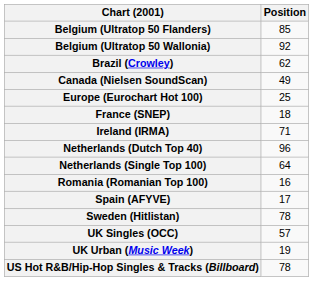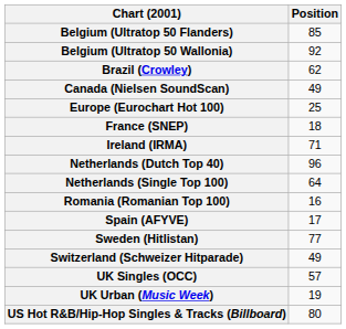Sweden (Hitlistan) | Position: 78 -> 77
+ row: Switzerland (Schweizer Hitparade) | 49
US Hot R&B/Hip-Hop Singles & Tracks (Billboard) | Position: 78 -> 80
